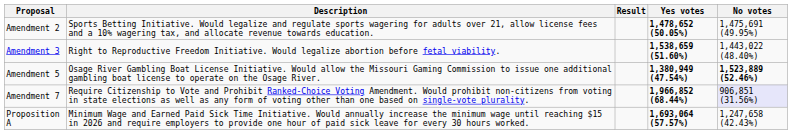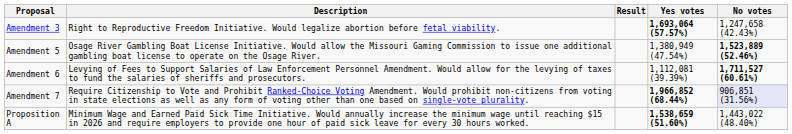- row: Amendment 2 | Sports Betting Initiative. Would legalize and regulate sports wagering for adults over 21, allow license fees and a 10% wagering tax, and allocate revenue towards education. | 1,478,652 (50.05%) | 1,475,691 (49.95%)
Amendment 3 | Yes votes: 1,538,659 (51.60%) -> 1,693,064 (57.57%)
Amendment 3 | No votes: 1,443,022 (48.40%) -> 1,247,658 (42.43%)
Amendment 5 | Yes votes: bold -> normal
+ row: Amendment 6 | Levying of Fees to Support Salaries of Law Enforcement Personnel Amendment. Would allow for the levying of taxes to fund the salaries of sheriffs and prosecutors. | 1,112,081 (39.39%) | 1,711,527 (60.61%)
Proposition A | Yes votes: 1,693,064 (57.57%) -> 1,538,659 (51.60%)
Proposition A | No votes: 1,247,658 (42.43%) -> 1,443,022 (48.40%)
